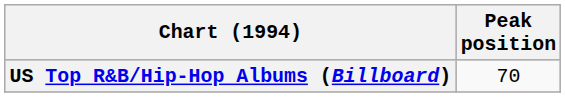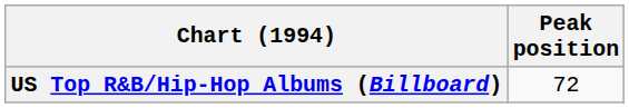US Top R&B/Hip-Hop Albums (Billboard) | Peak position: 70 -> 72
